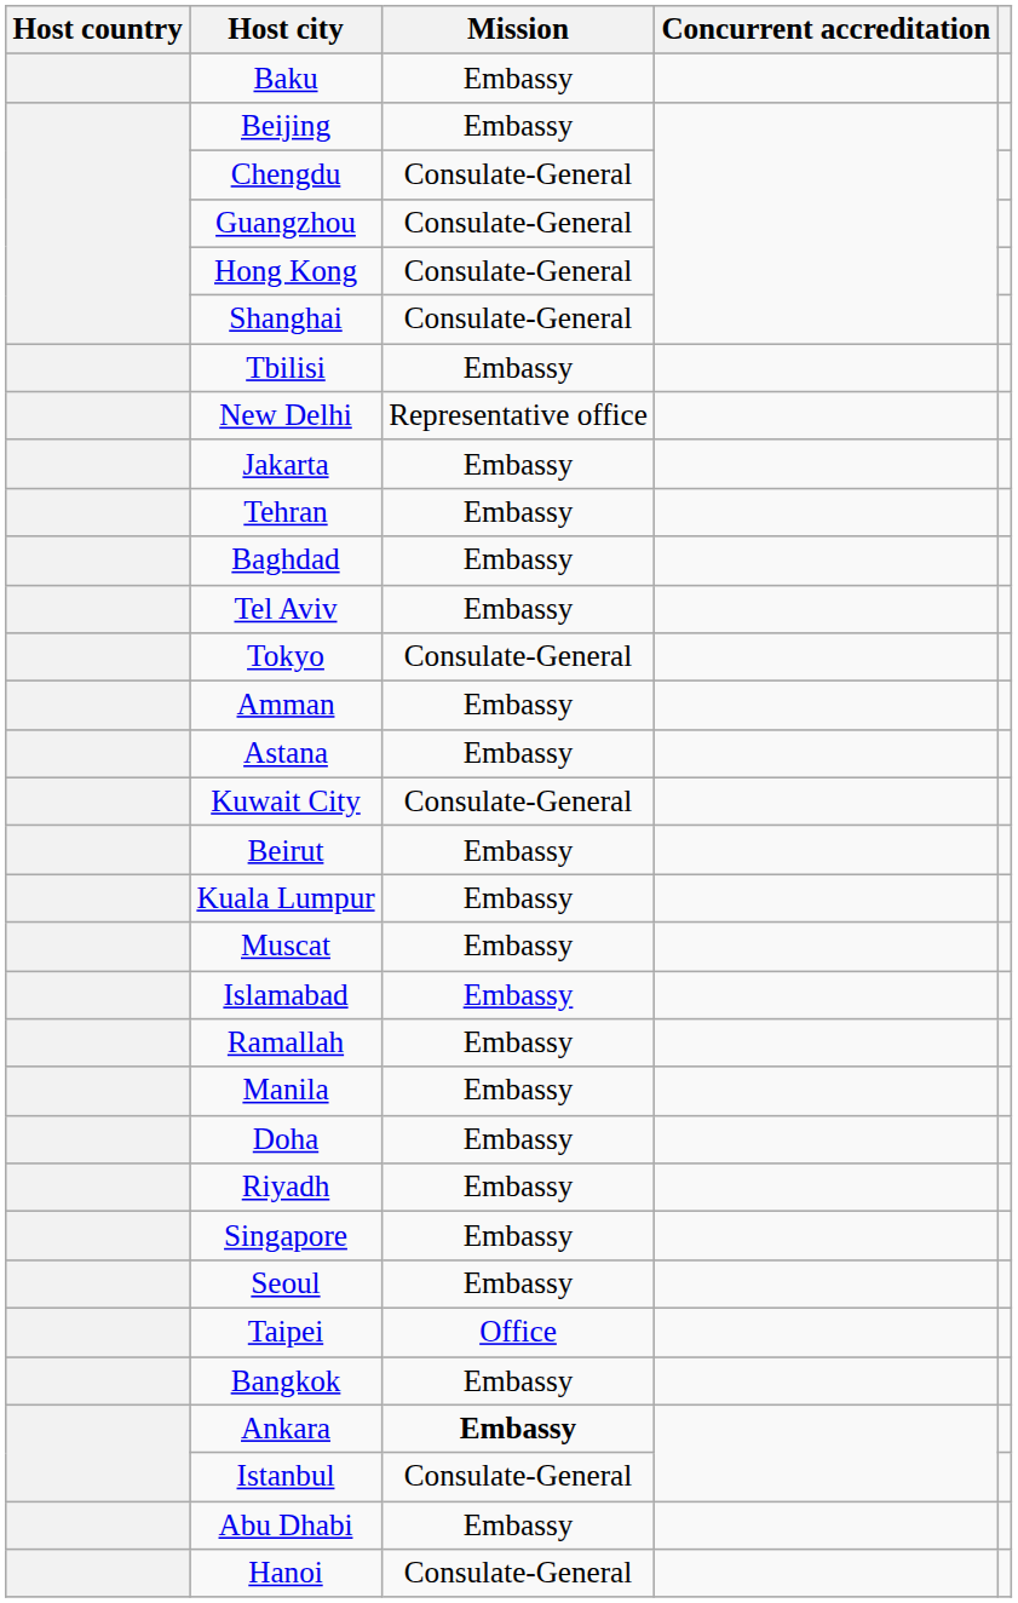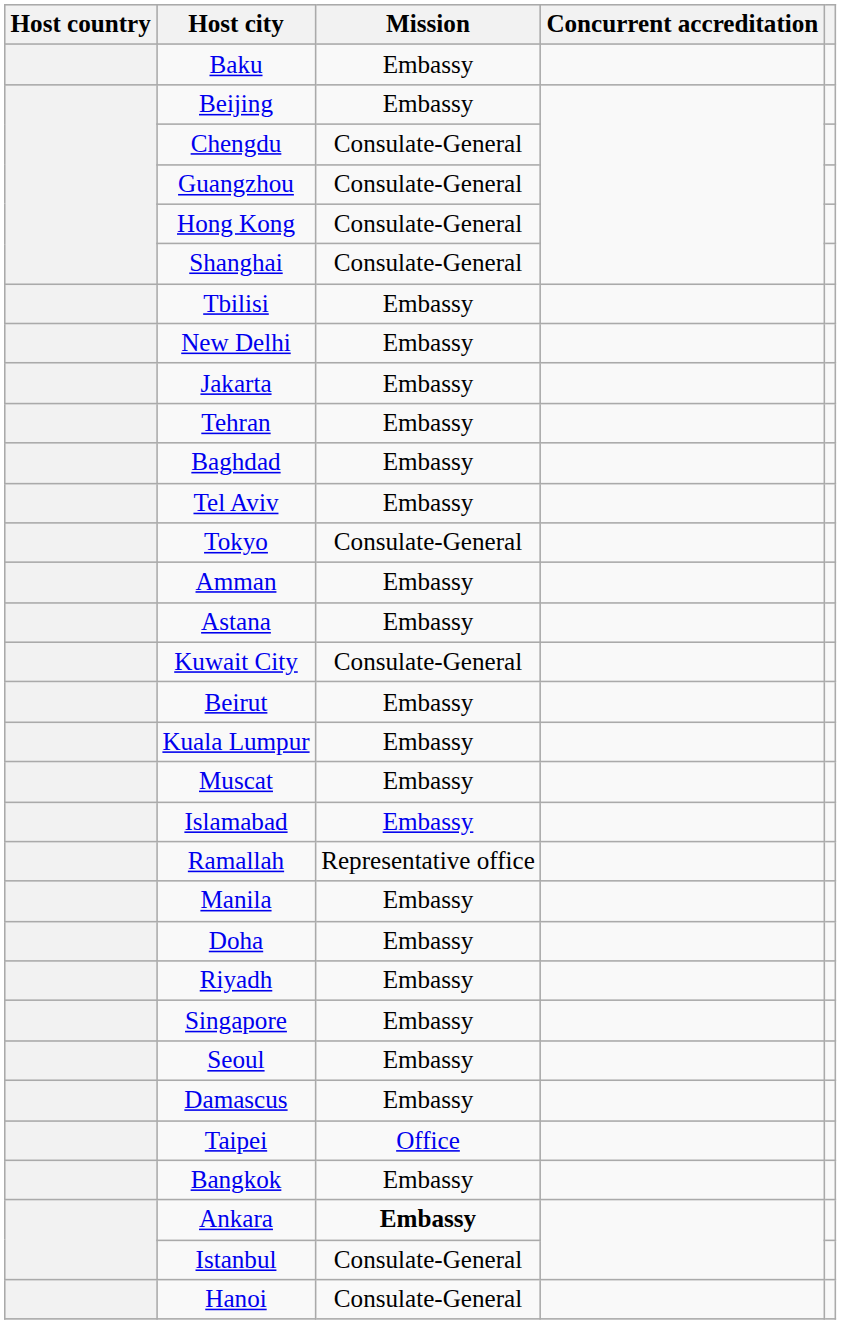New Delhi | Mission: Representative office -> Embassy
Ramallah | Mission: Embassy -> Representative office
+ row: Damascus | Embassy
- row: Abu Dhabi | Embassy
